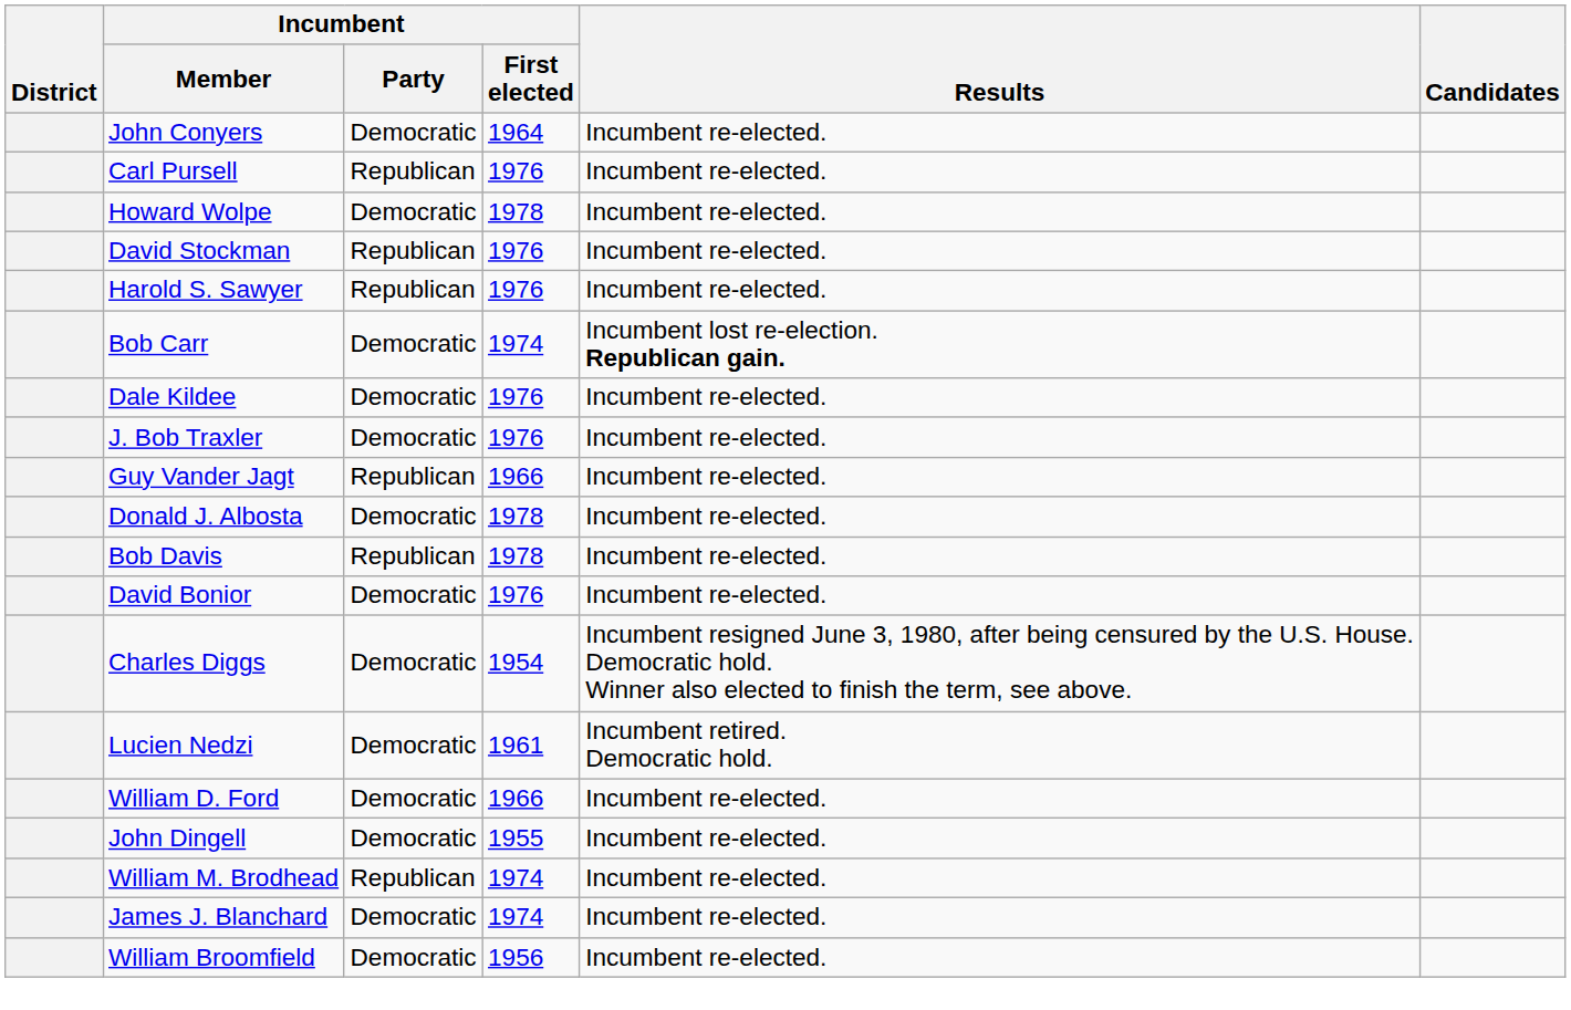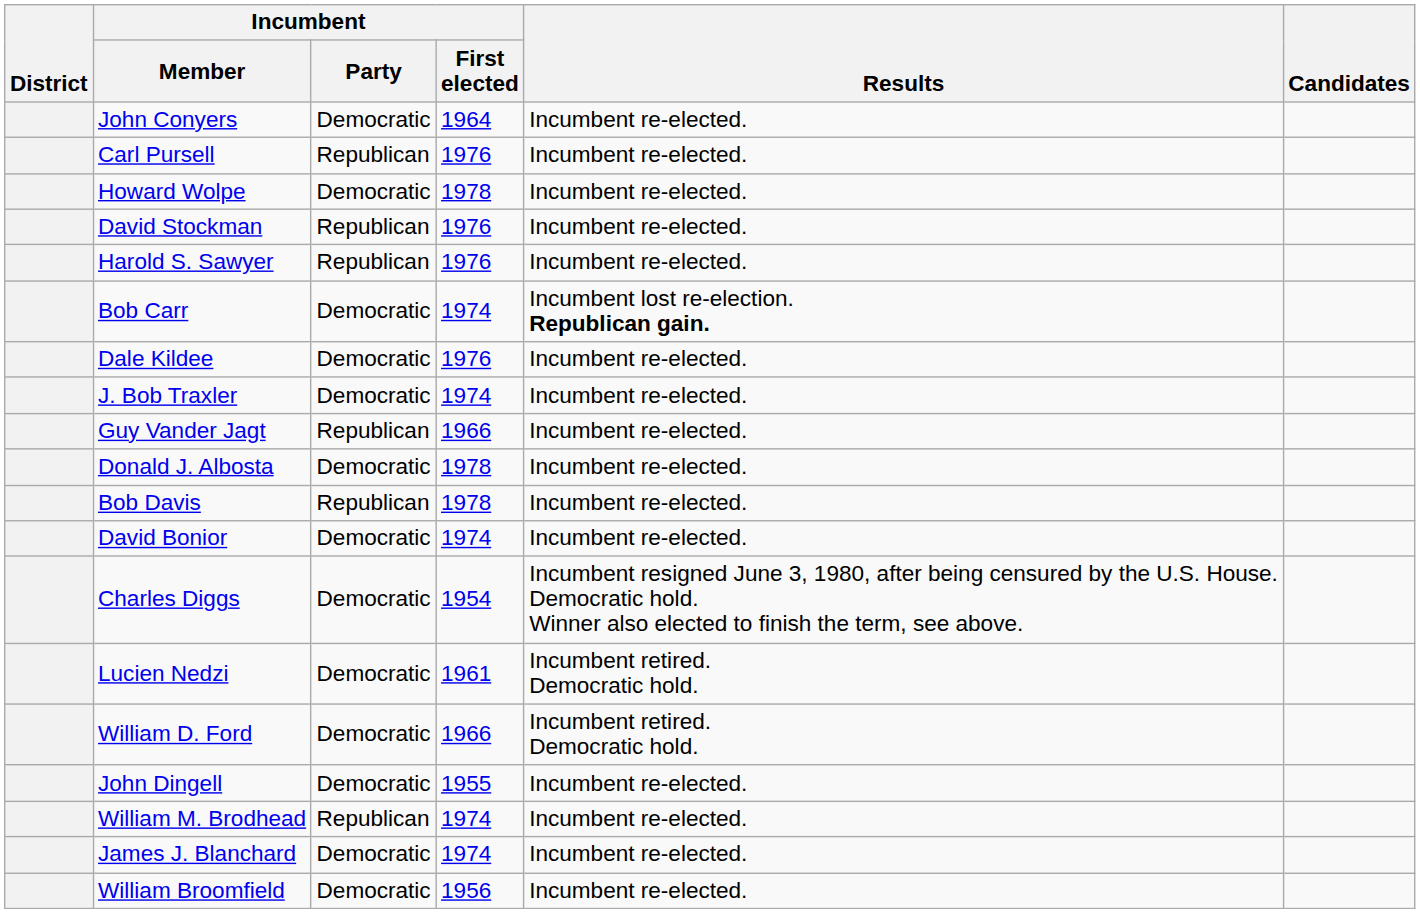J. Bob Traxler | Incumbent / First elected: 1976 -> 1974
David Bonior | Incumbent / First elected: 1976 -> 1974
William D. Ford | Results: Incumbent re-elected. -> Incumbent retired. Democratic hold.
